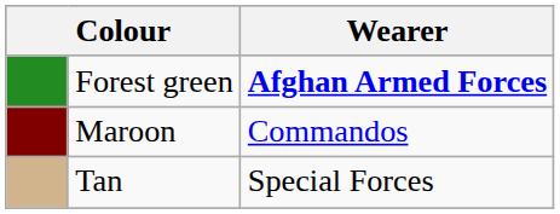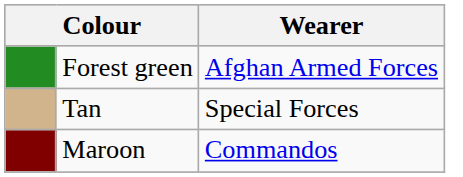Forest green | Wearer: bold -> normal
rows swapped: Maroon <-> Tan
